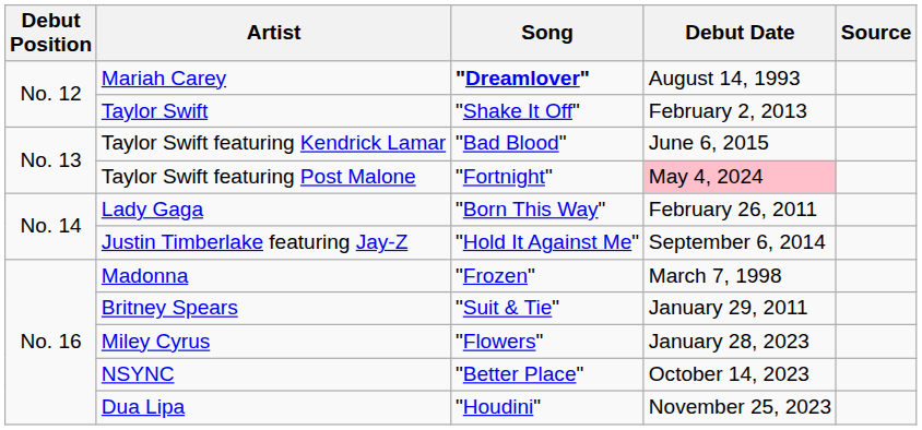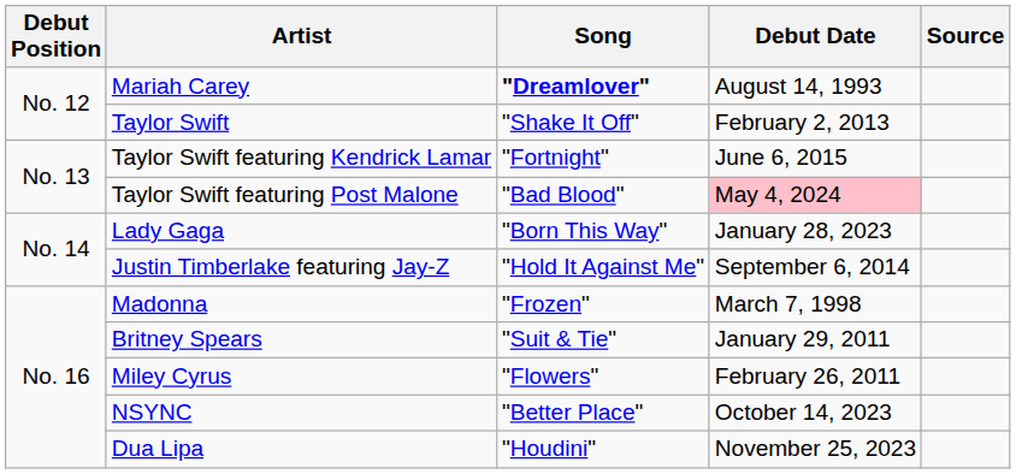Taylor Swift featuring Kendrick Lamar | Song: "Bad Blood" -> "Fortnight"
Taylor Swift featuring Post Malone | Song: "Fortnight" -> "Bad Blood"
Lady Gaga | Debut Date: February 26, 2011 -> January 28, 2023
Miley Cyrus | Debut Date: January 28, 2023 -> February 26, 2011
